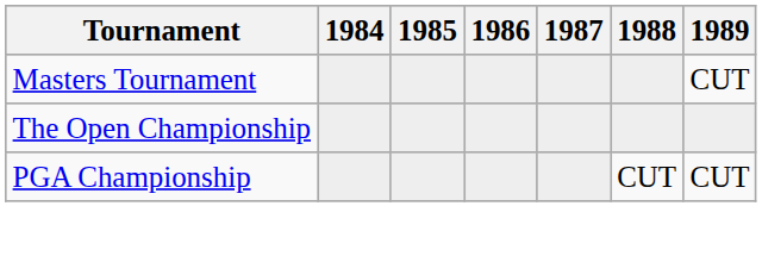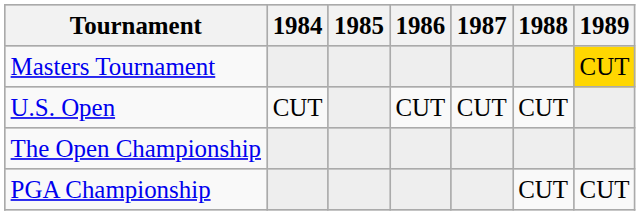Masters Tournament | 1989: no background -> gold background
+ row: U.S. Open | CUT | CUT | CUT | CUT
